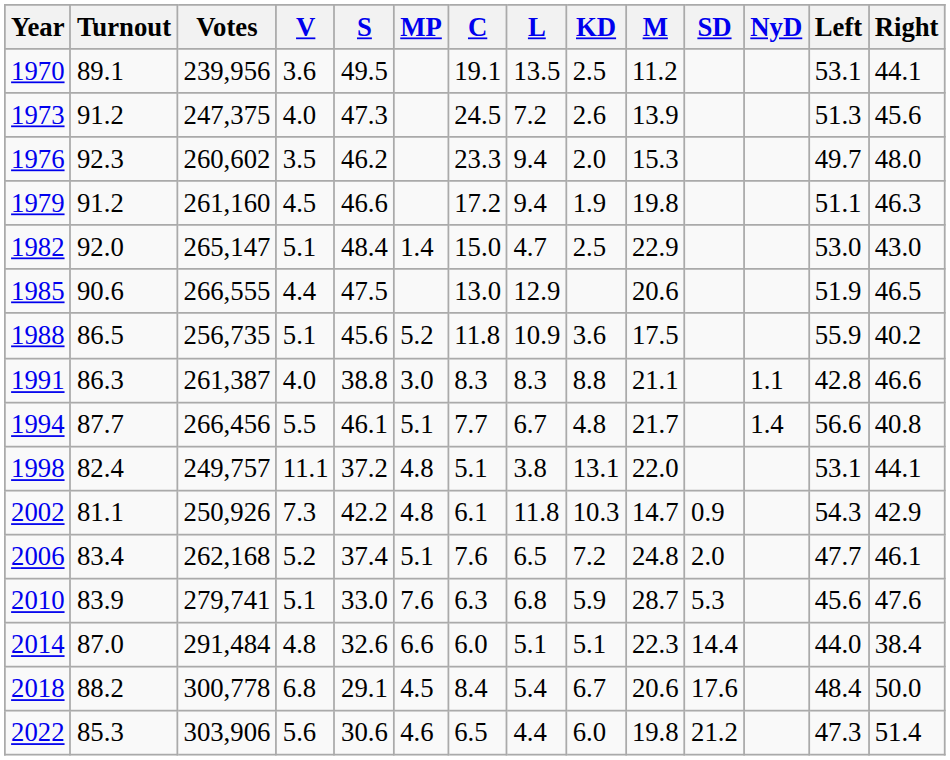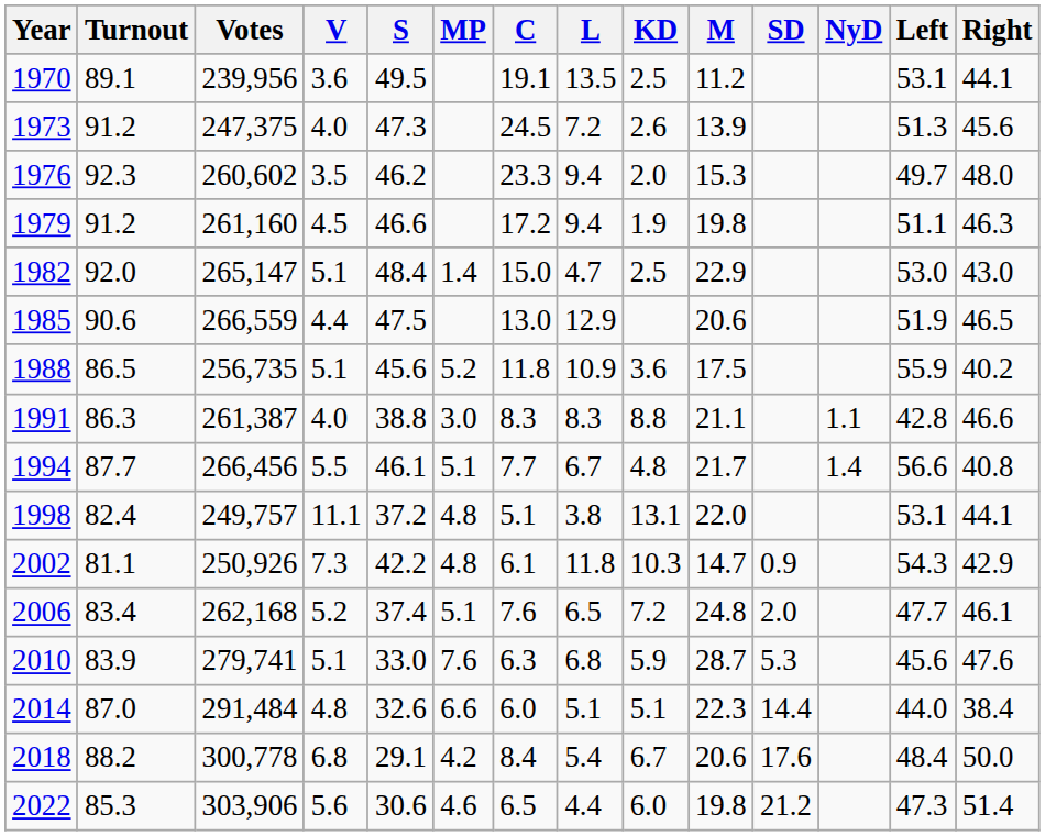1985 | Votes: 266,555 -> 266,559
2018 | MP: 4.5 -> 4.2
